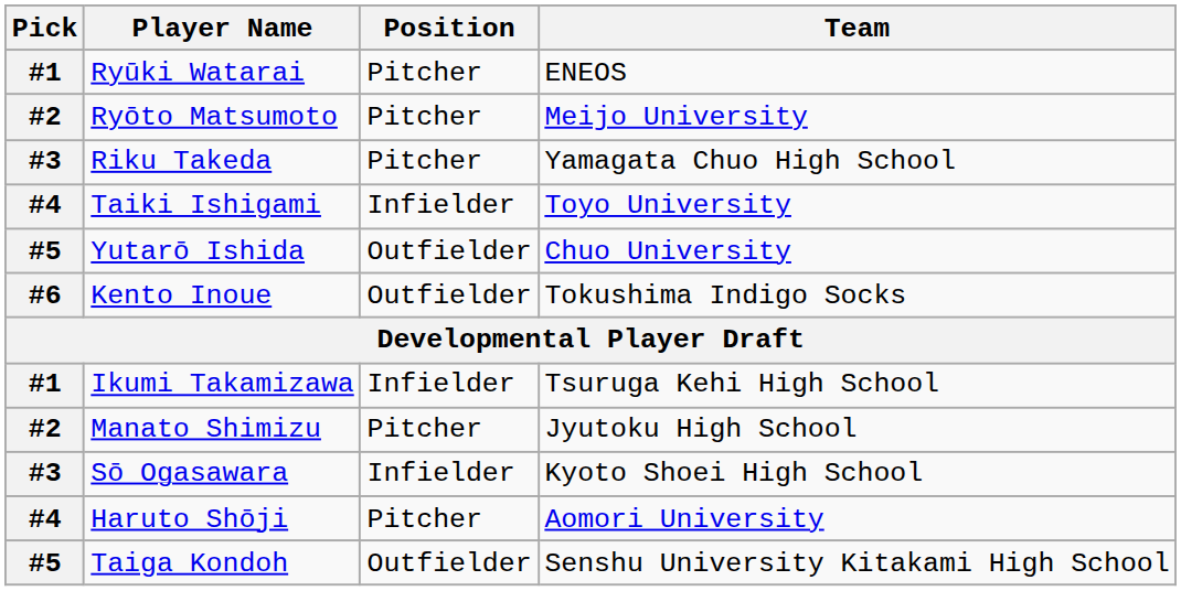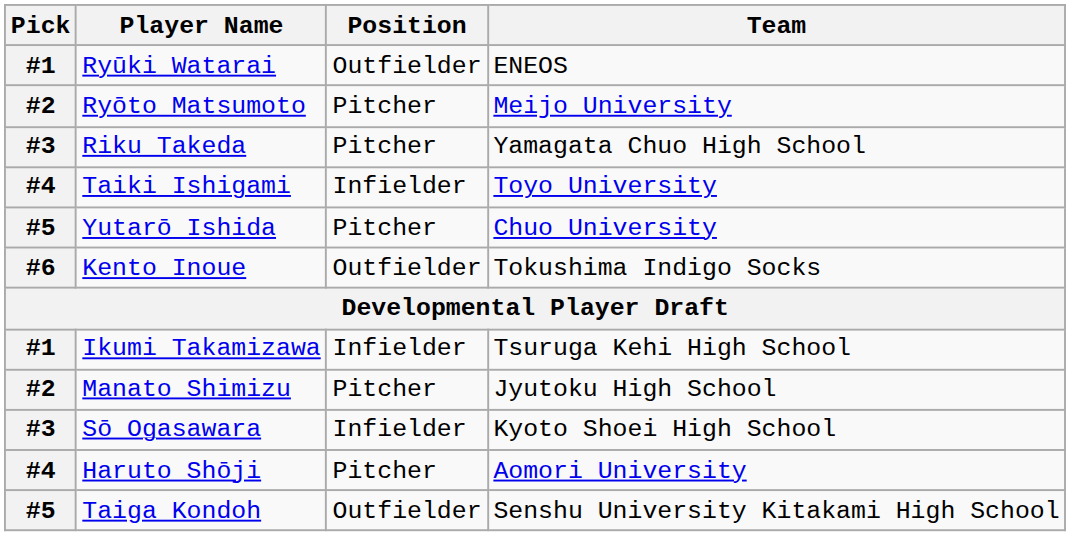Ryūki Watarai | Position: Pitcher -> Outfielder
Yutarō Ishida | Position: Outfielder -> Pitcher
